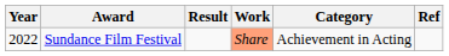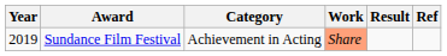columns swapped: Category <-> Result
Sundance Film Festival | Year: 2022 -> 2019
